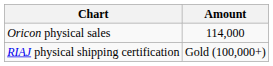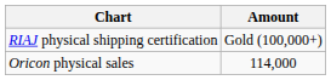rows swapped: Oricon physical sales <-> RIAJ physical shipping certification
